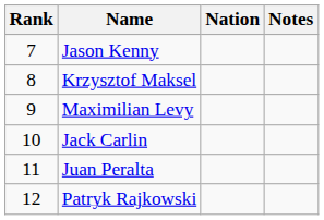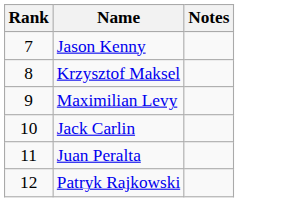- column: Nation
